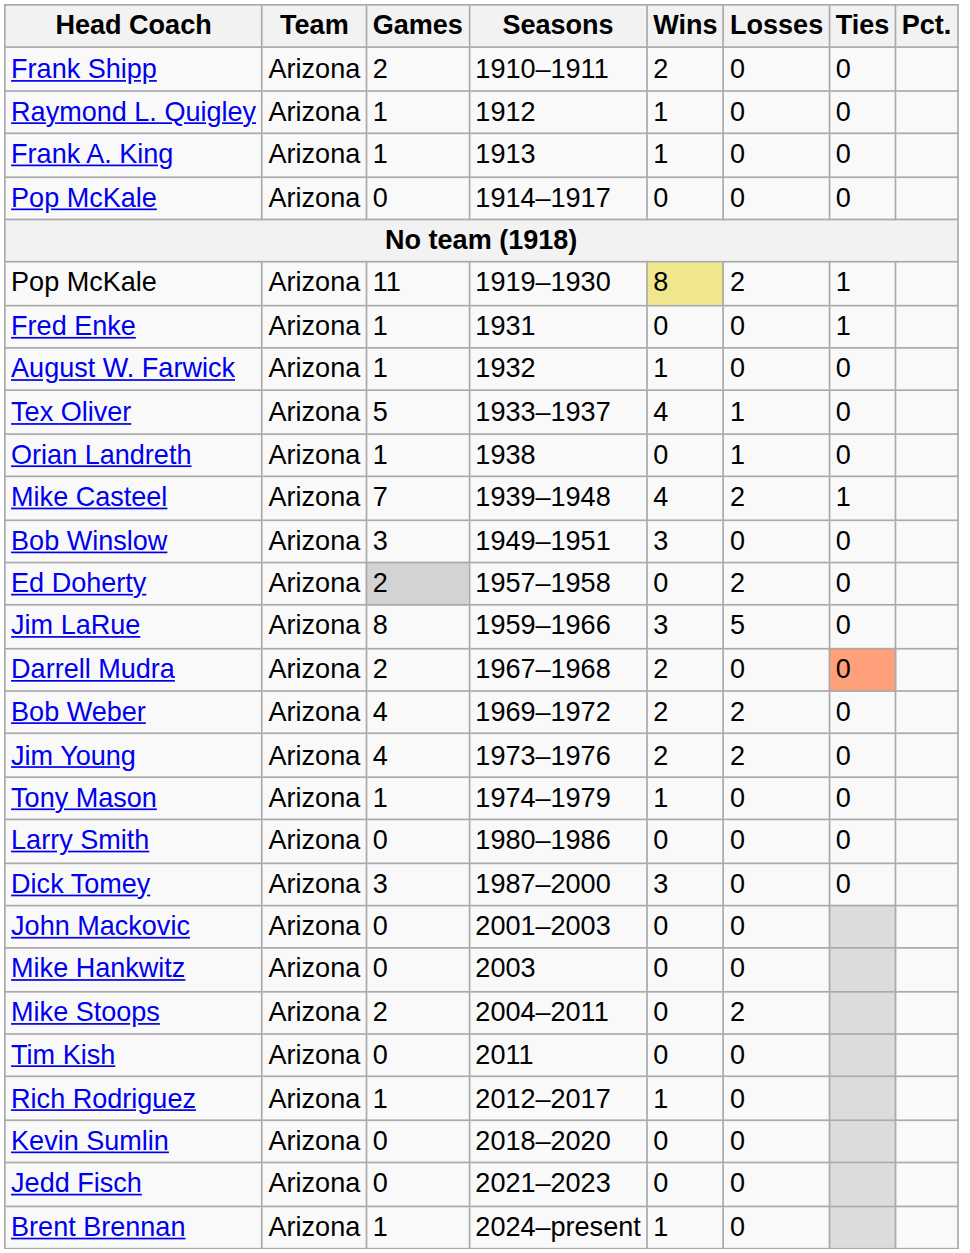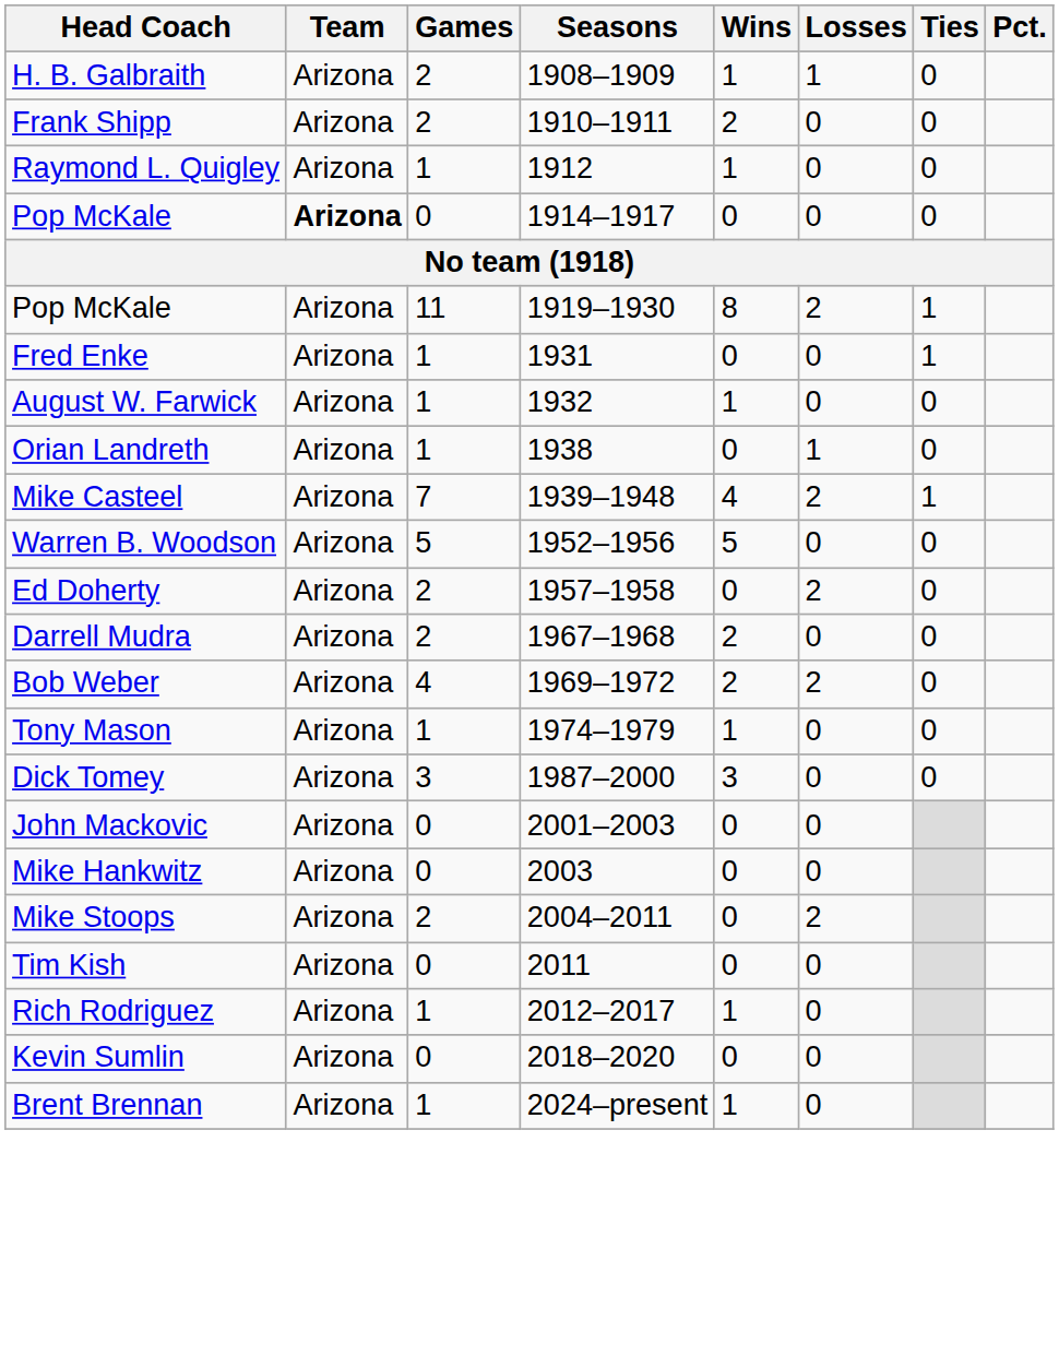+ row: H. B. Galbraith | Arizona | 2 | 1908–1909 | 1 | 1 | 0
- row: Frank A. King | Arizona | 1 | 1913 | 1 | 0 | 0
Pop McKale / 1914–1917 | Team: normal -> bold
Pop McKale / 1919–1930 | Wins: khaki background -> no background
- row: Tex Oliver | Arizona | 5 | 1933–1937 | 4 | 1 | 0
- row: Bob Winslow | Arizona | 3 | 1949–1951 | 3 | 0 | 0
+ row: Warren B. Woodson | Arizona | 5 | 1952–1956 | 5 | 0 | 0
Ed Doherty | Games: lightgrey background -> no background
- row: Jim LaRue | Arizona | 8 | 1959–1966 | 3 | 5 | 0
Darrell Mudra | Ties: lightsalmon background -> no background
- row: Jim Young | Arizona | 4 | 1973–1976 | 2 | 2 | 0
- row: Larry Smith | Arizona | 0 | 1980–1986 | 0 | 0 | 0
- row: Jedd Fisch | Arizona | 0 | 2021–2023 | 0 | 0
